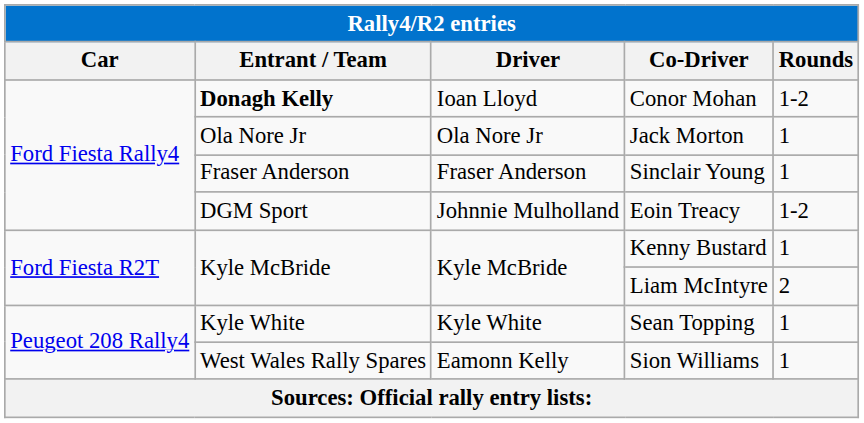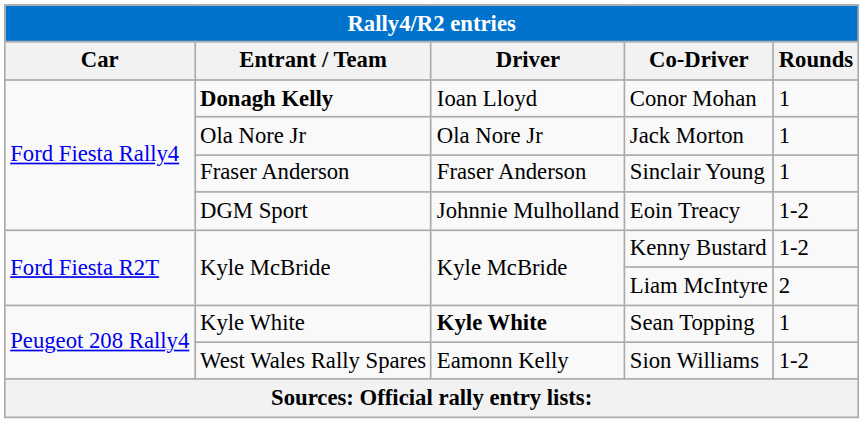Conor Mohan | Rounds: 1-2 -> 1
Kenny Bustard | Rounds: 1 -> 1-2
Sean Topping | Driver: normal -> bold
Sion Williams | Rounds: 1 -> 1-2
